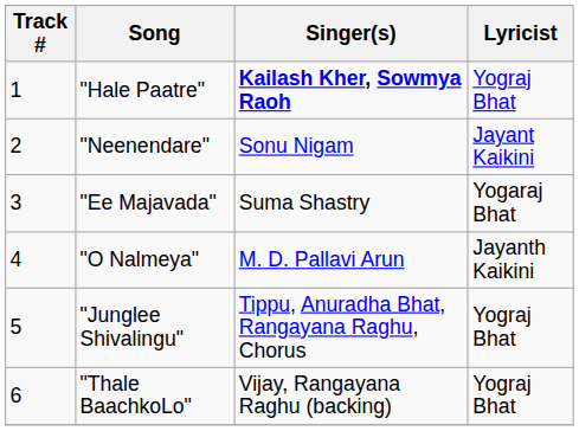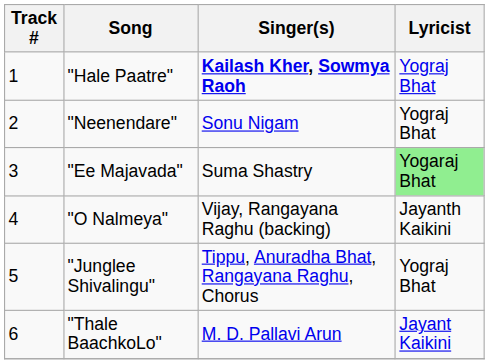"Neenendare" | Lyricist: Jayant Kaikini -> Yograj Bhat
"Ee Majavada" | Lyricist: no background -> lightgreen background
"O Nalmeya" | Singer(s): M. D. Pallavi Arun -> Vijay, Rangayana Raghu (backing)
"Thale BaachkoLo" | Singer(s): Vijay, Rangayana Raghu (backing) -> M. D. Pallavi Arun
"Thale BaachkoLo" | Lyricist: Yograj Bhat -> Jayant Kaikini
